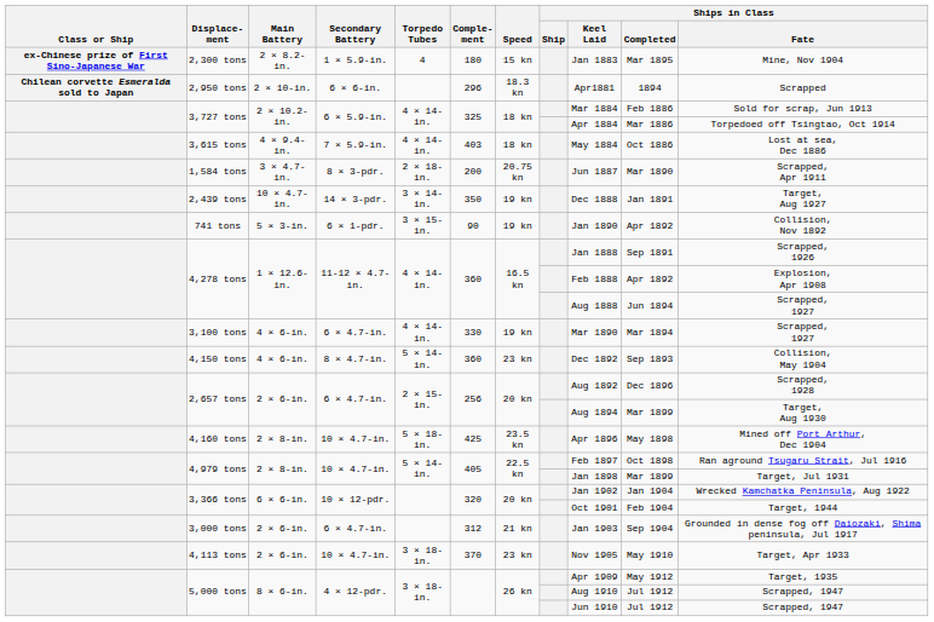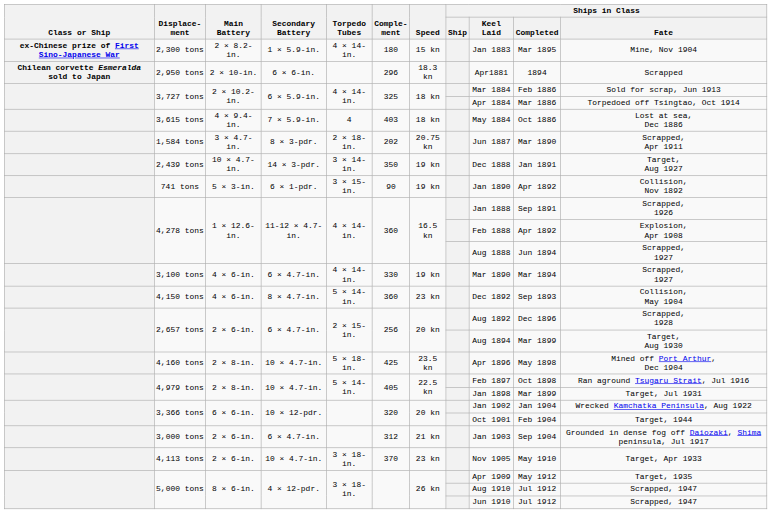2,300 tons | Torpedo Tubes: 4 -> 4 × 14-in.
3,615 tons | Torpedo Tubes: 4 × 14-in. -> 4
1,584 tons | Comple- ment: 200 -> 202
